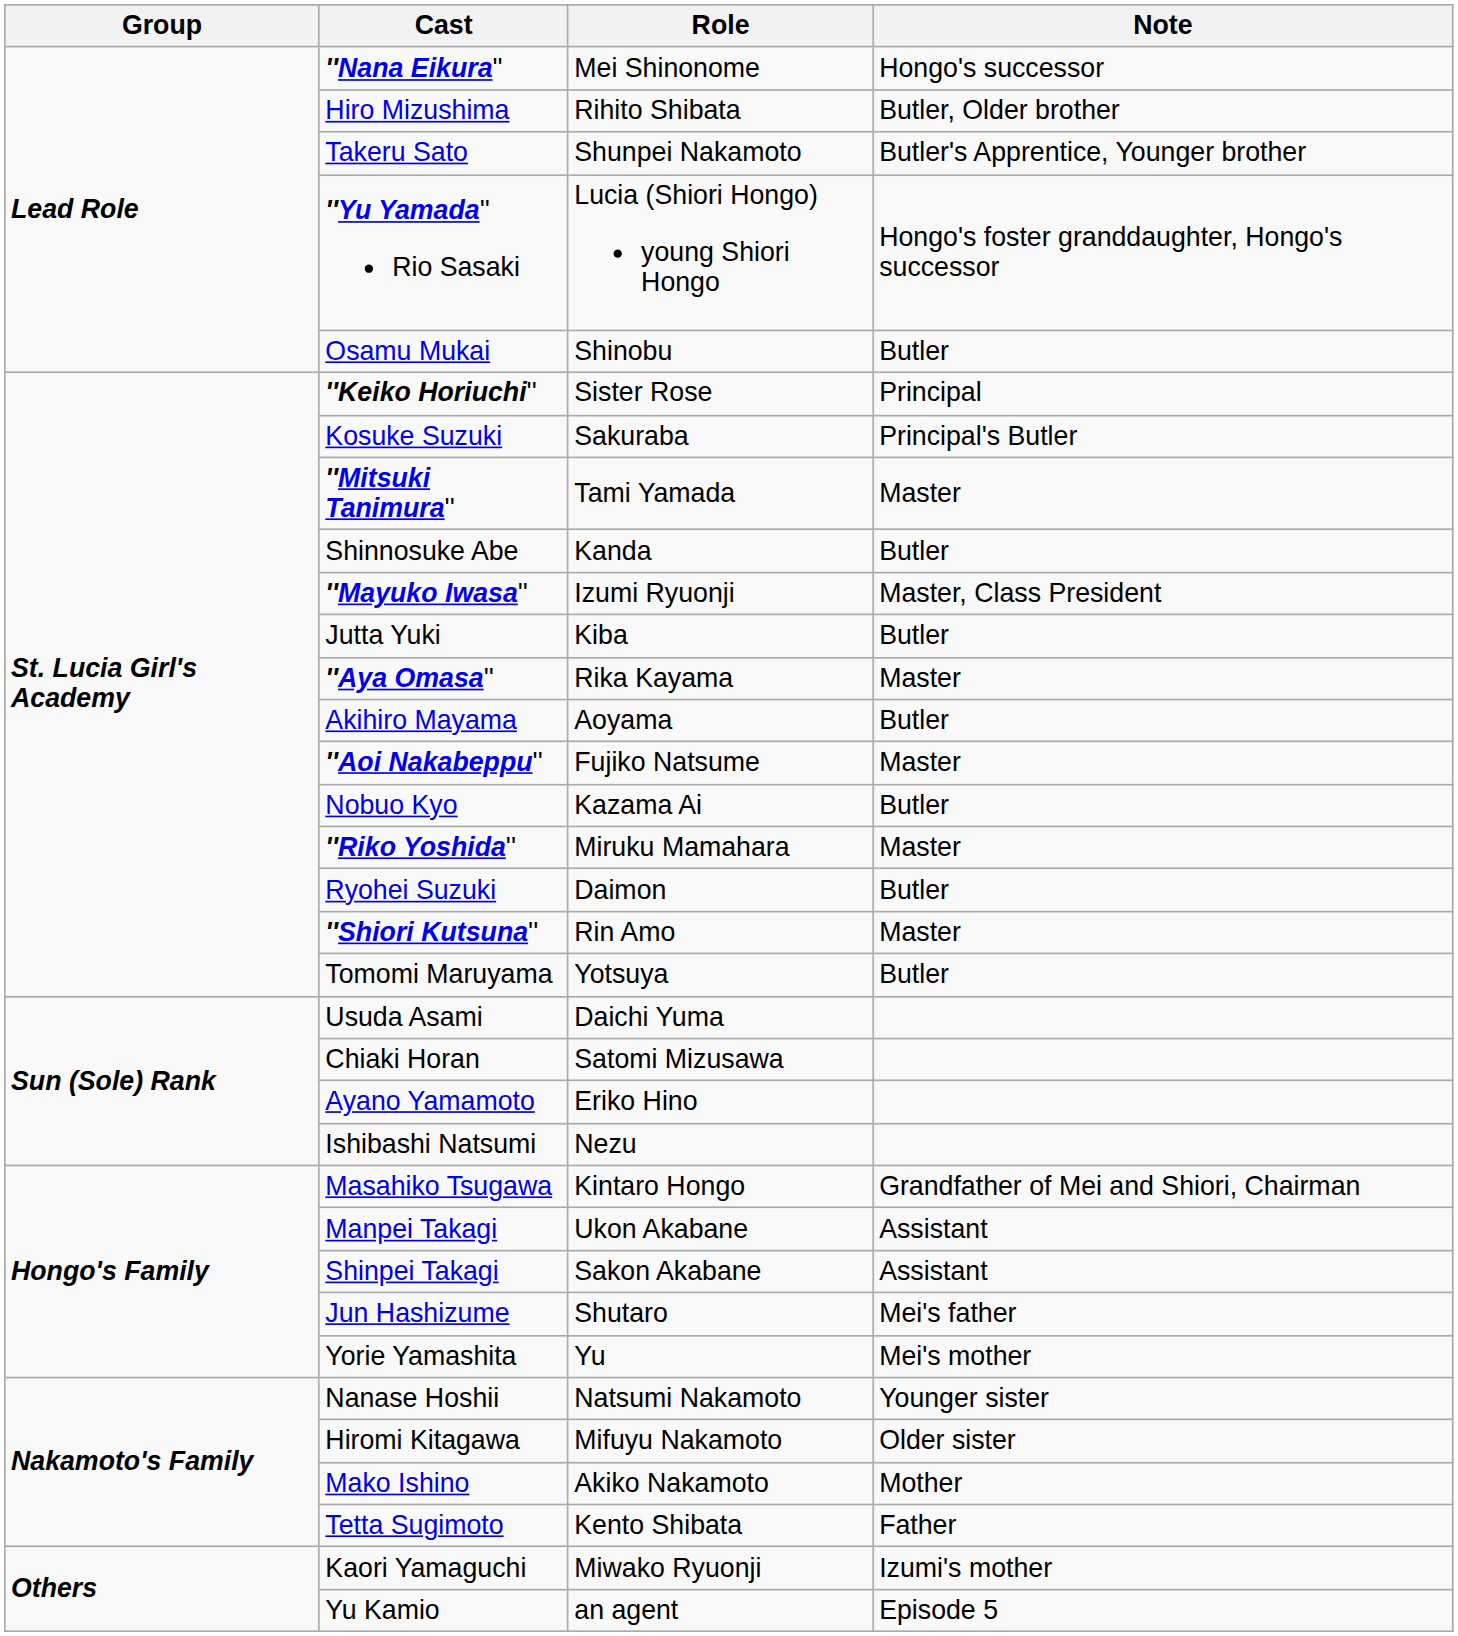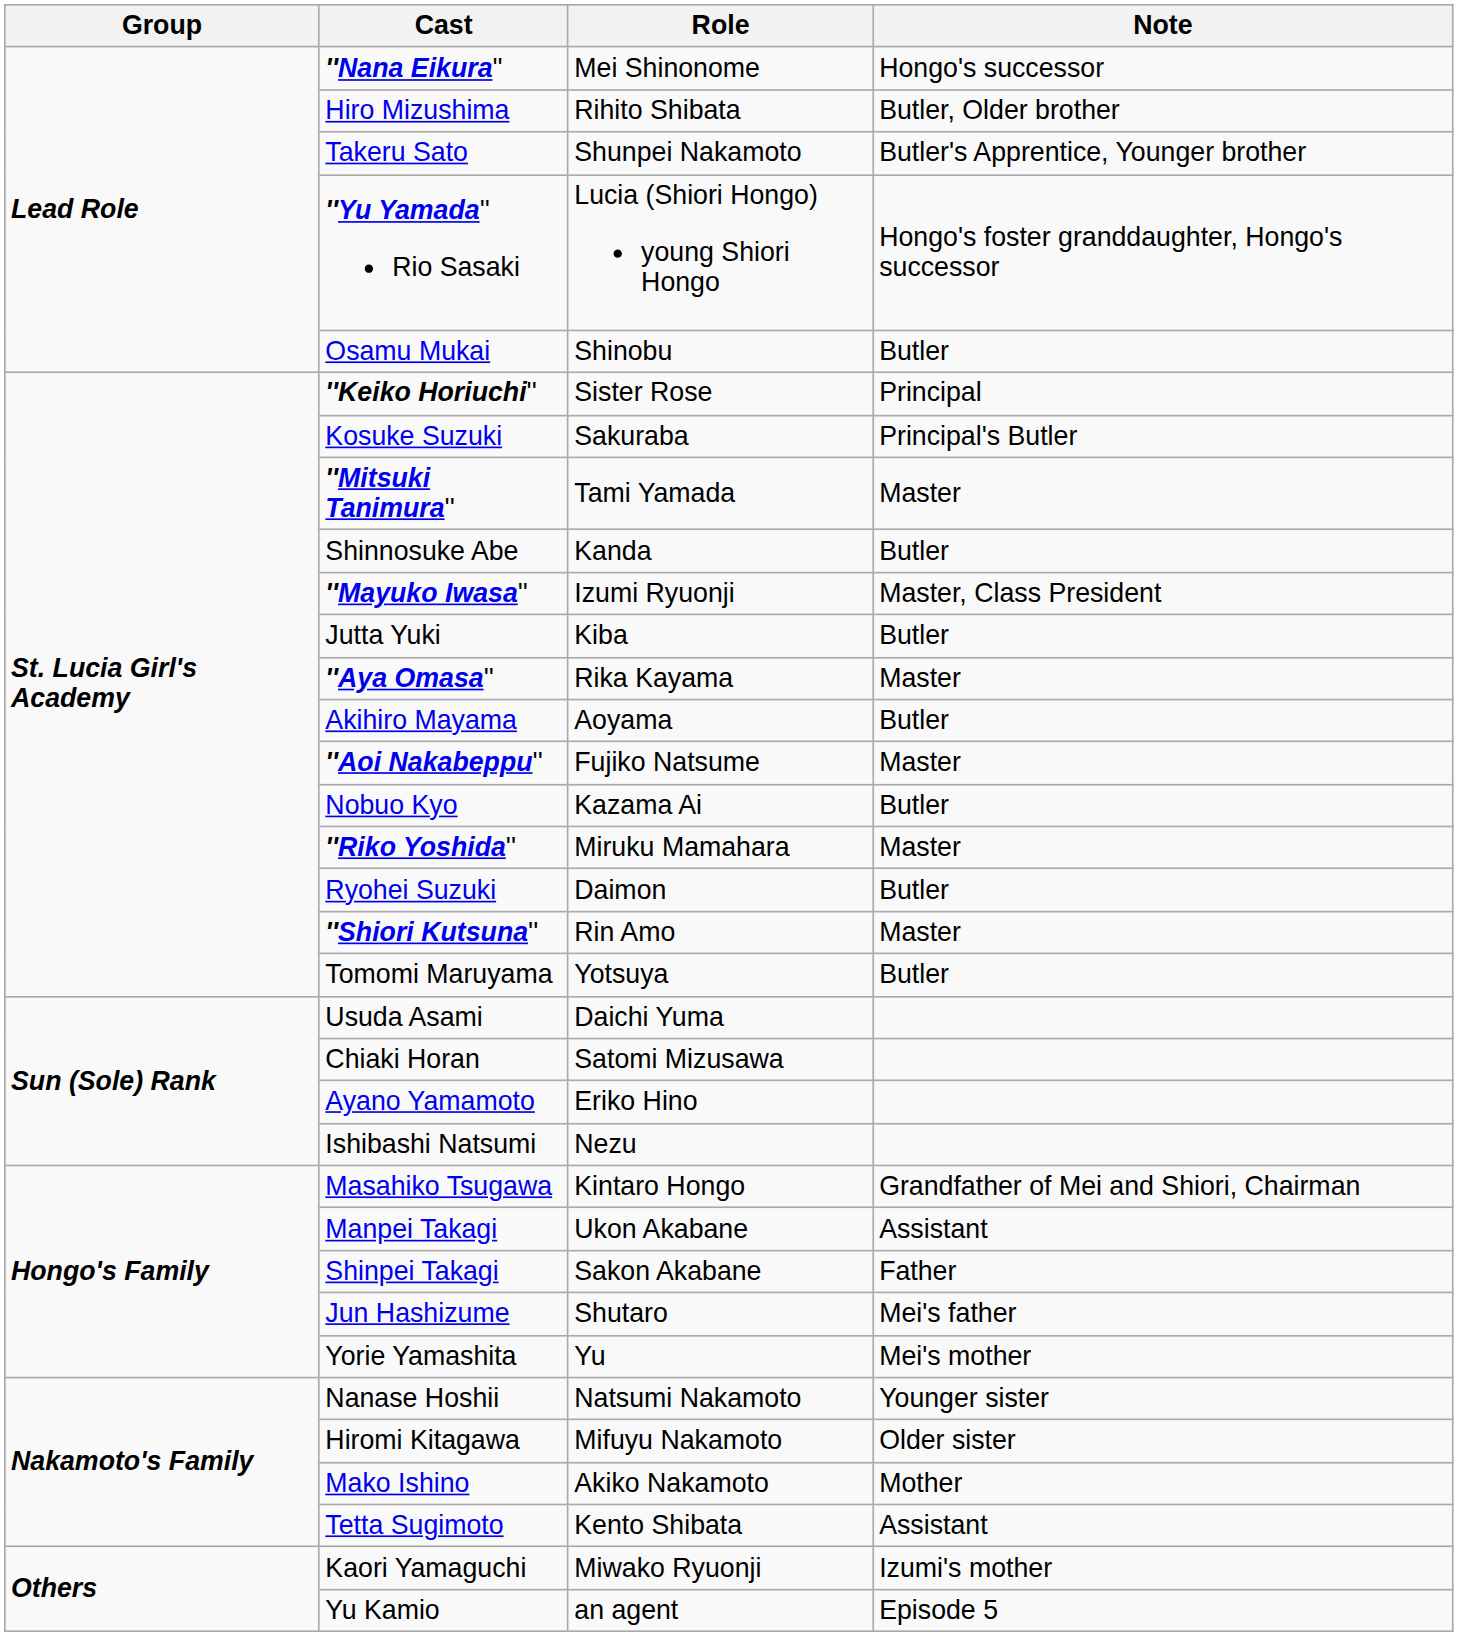Shinpei Takagi | Note: Assistant -> Father
Tetta Sugimoto | Note: Father -> Assistant
